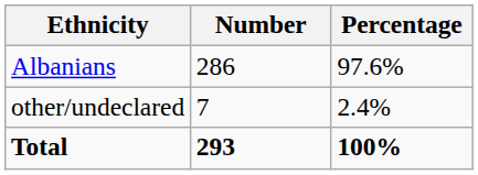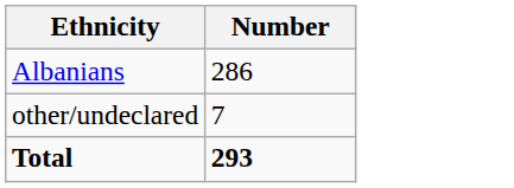- column: Percentage | 97.6% | 2.4% | 100%
